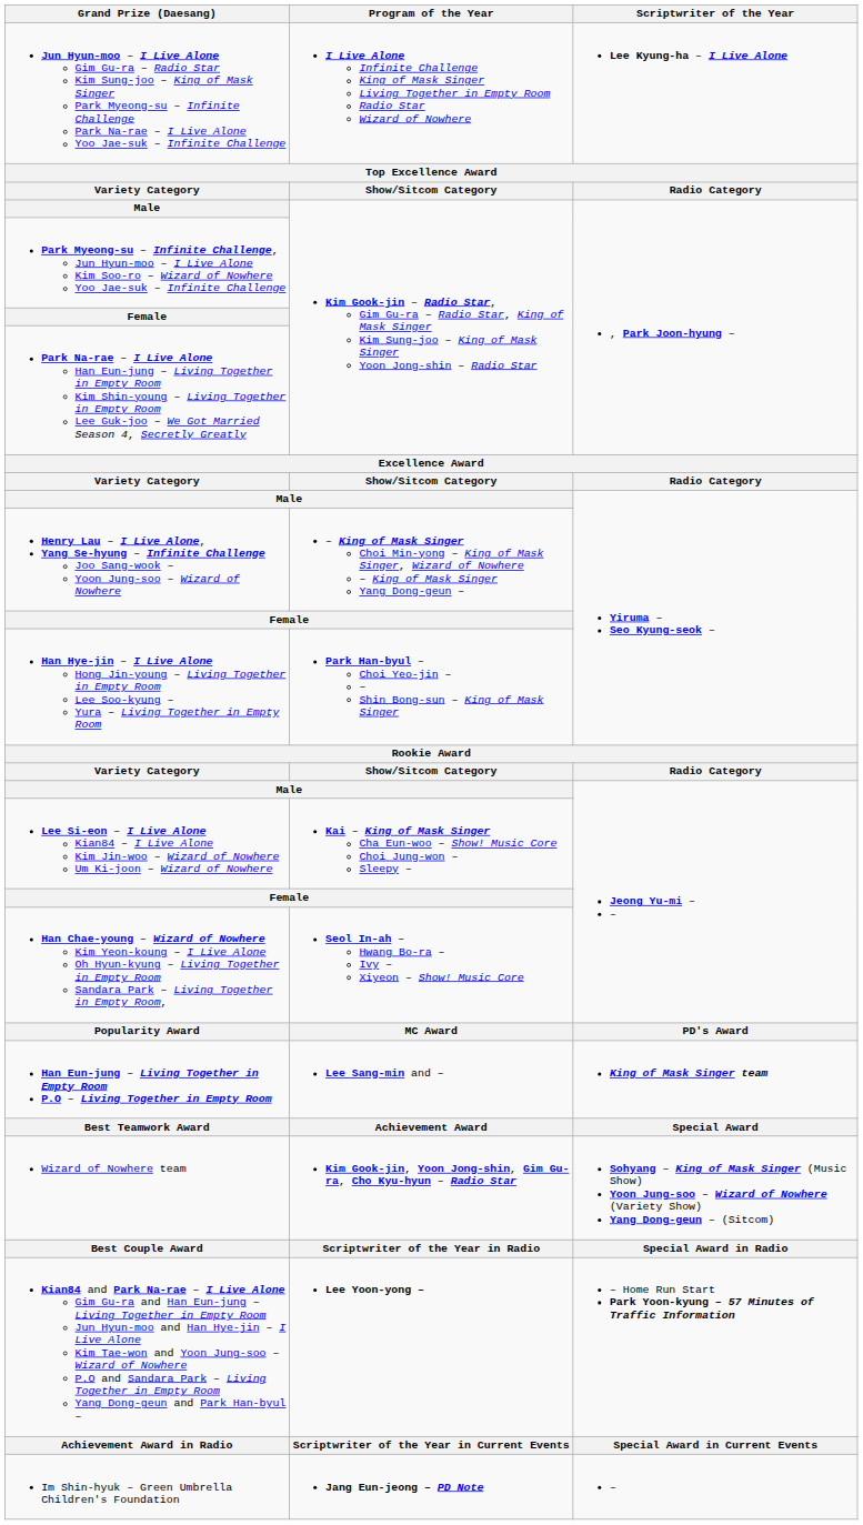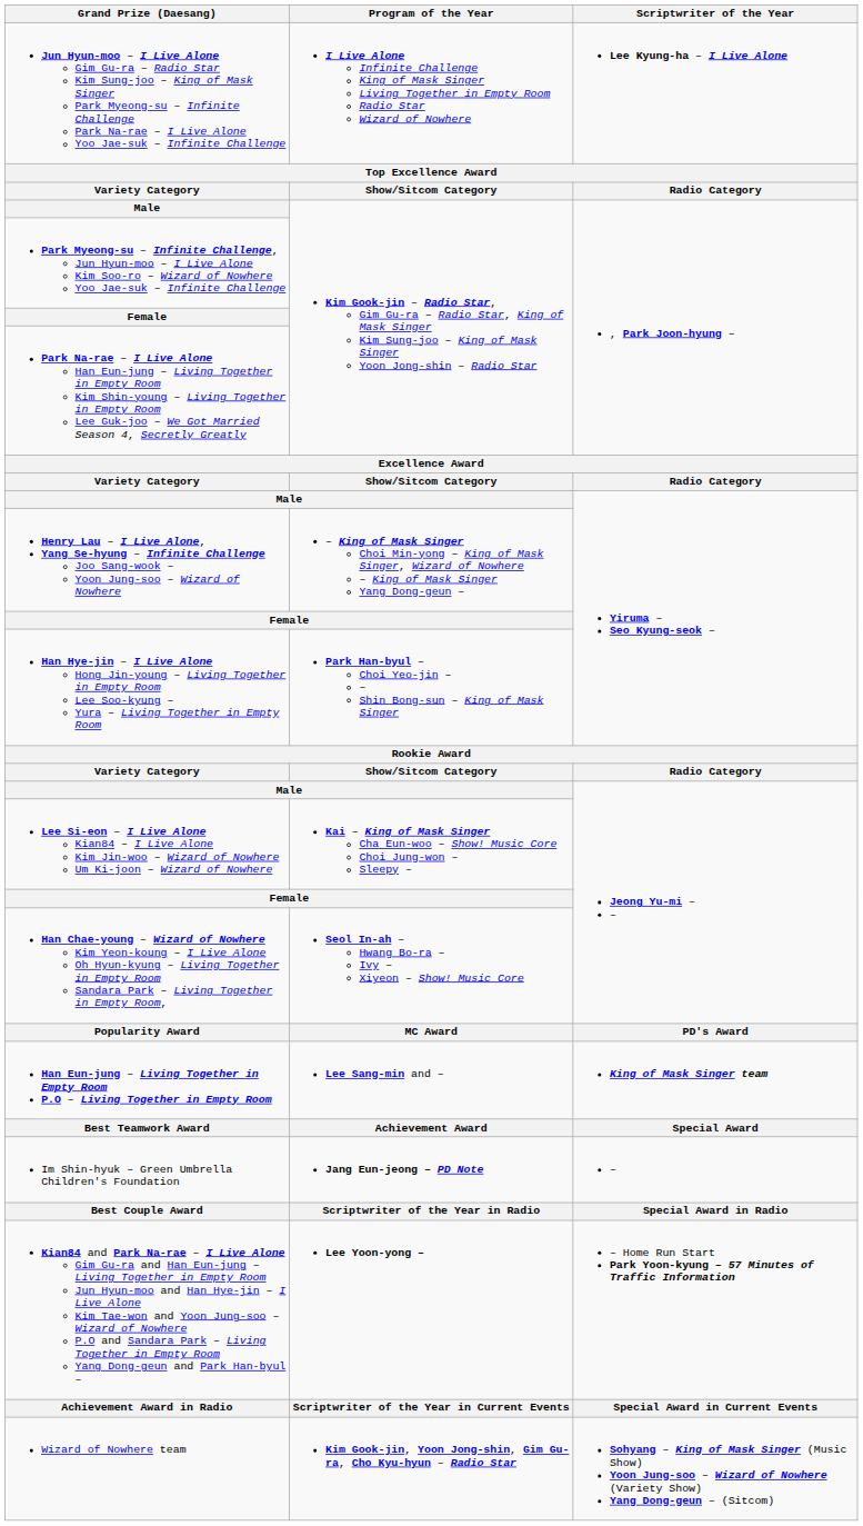rows swapped: Wizard of Nowhere team <-> Im Shin-hyuk – Green Umbrella Children's Foundation
